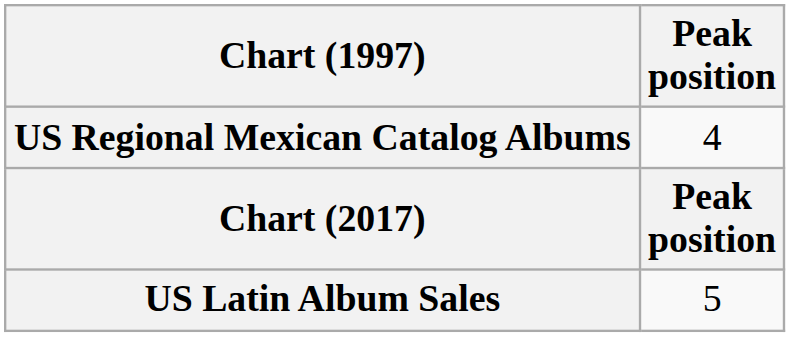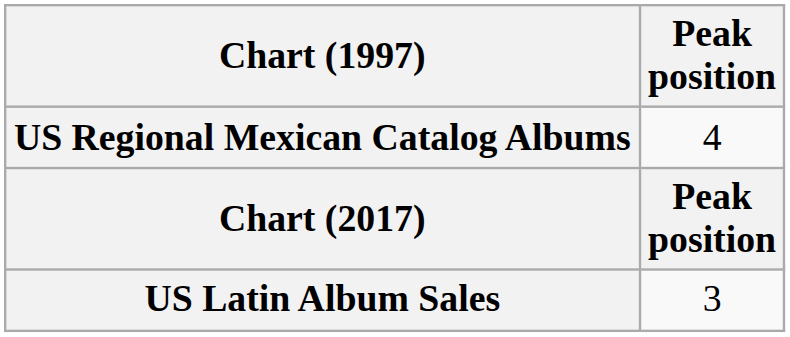US Latin Album Sales | Peak position: 5 -> 3
